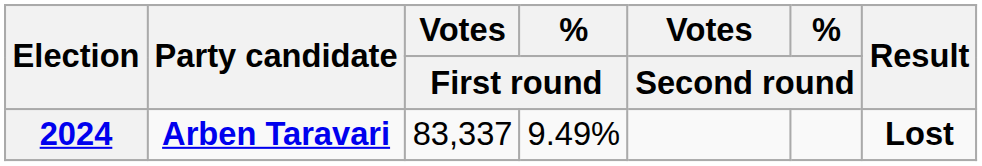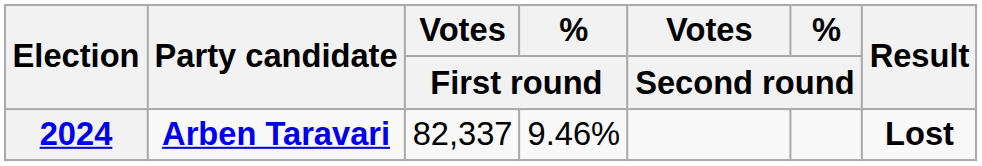2024 | Votes / First round: 83,337 -> 82,337
2024 | % / First round: 9.49% -> 9.46%
